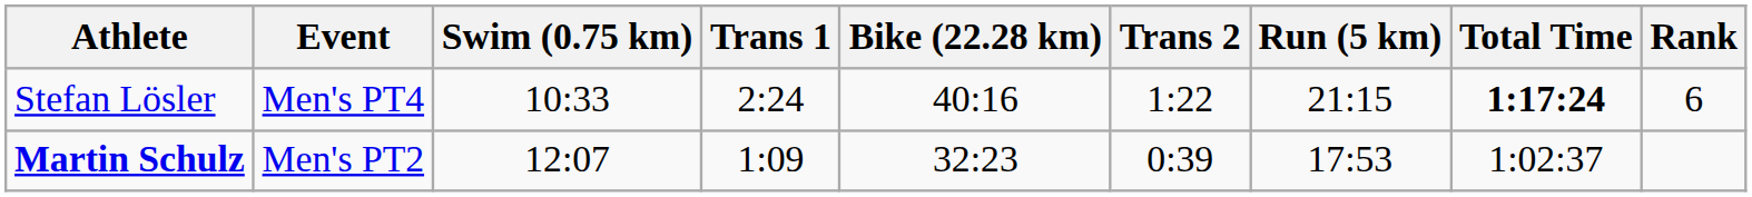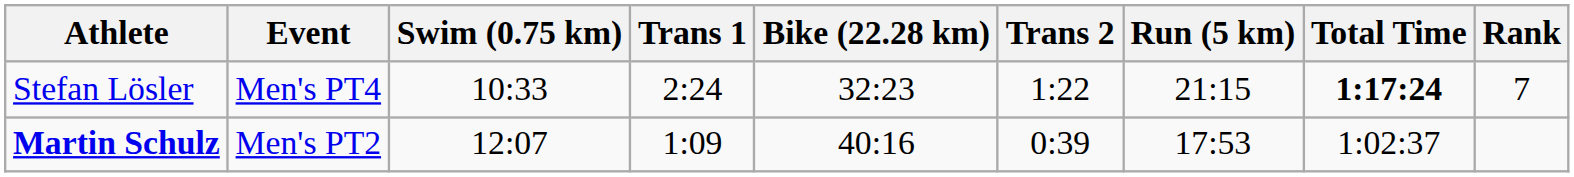Stefan Lösler | Bike (22.28 km): 40:16 -> 32:23
Stefan Lösler | Rank: 6 -> 7
Martin Schulz | Bike (22.28 km): 32:23 -> 40:16
